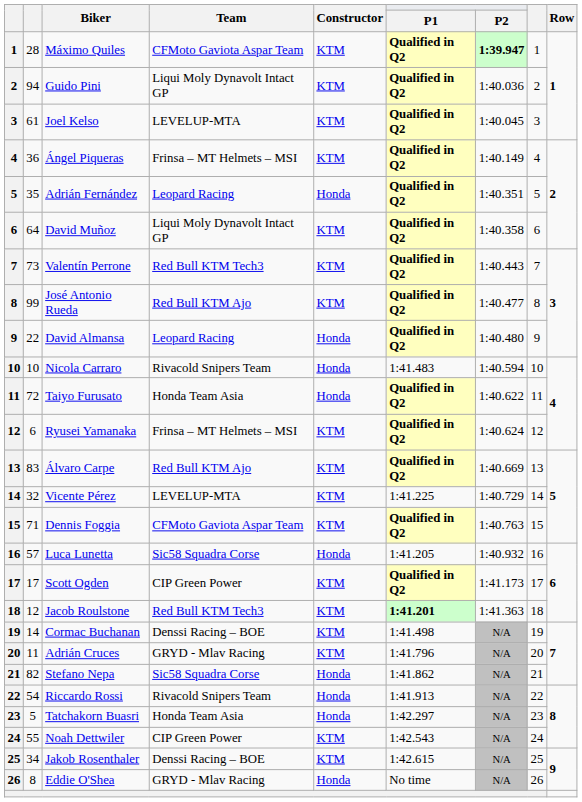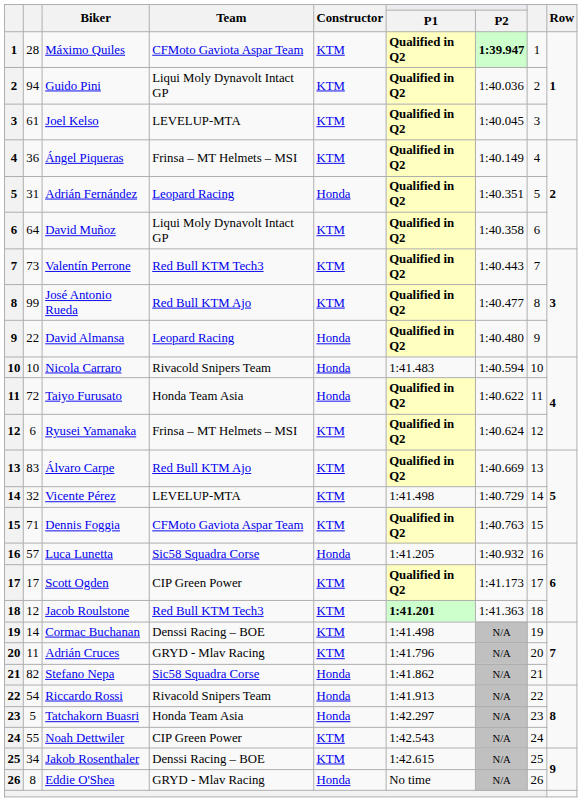Adrián Fernández | column 2: 35 -> 31
Vicente Pérez | P1: 1:41.225 -> 1:41.498
